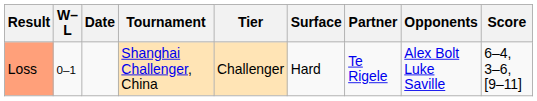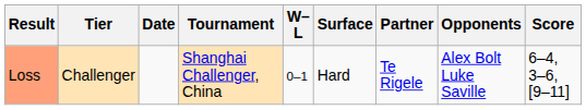columns swapped: W–L <-> Tier
